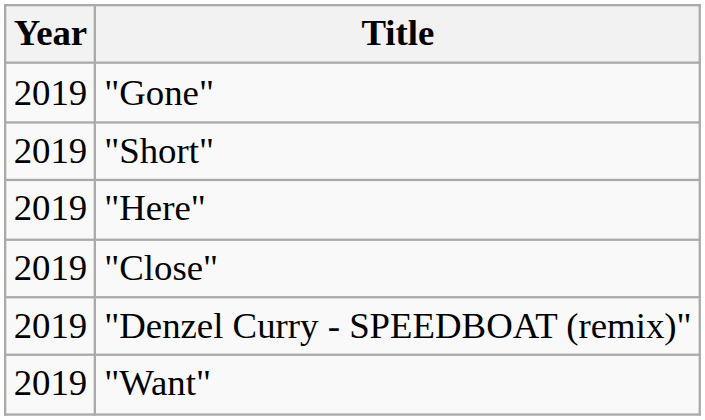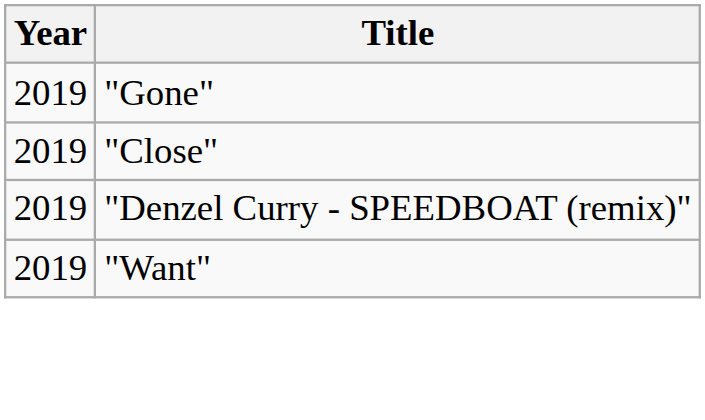- row: 2019 | "Short"
- row: 2019 | "Here"
